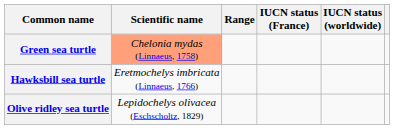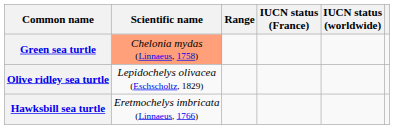rows swapped: Hawksbill sea turtle <-> Olive ridley sea turtle
